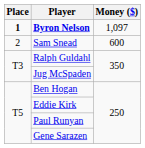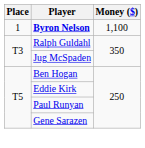Byron Nelson | Place: bold -> normal
Byron Nelson | Money ($): 1,097 -> 1,100
- row: 2 | Sam Snead | 600
